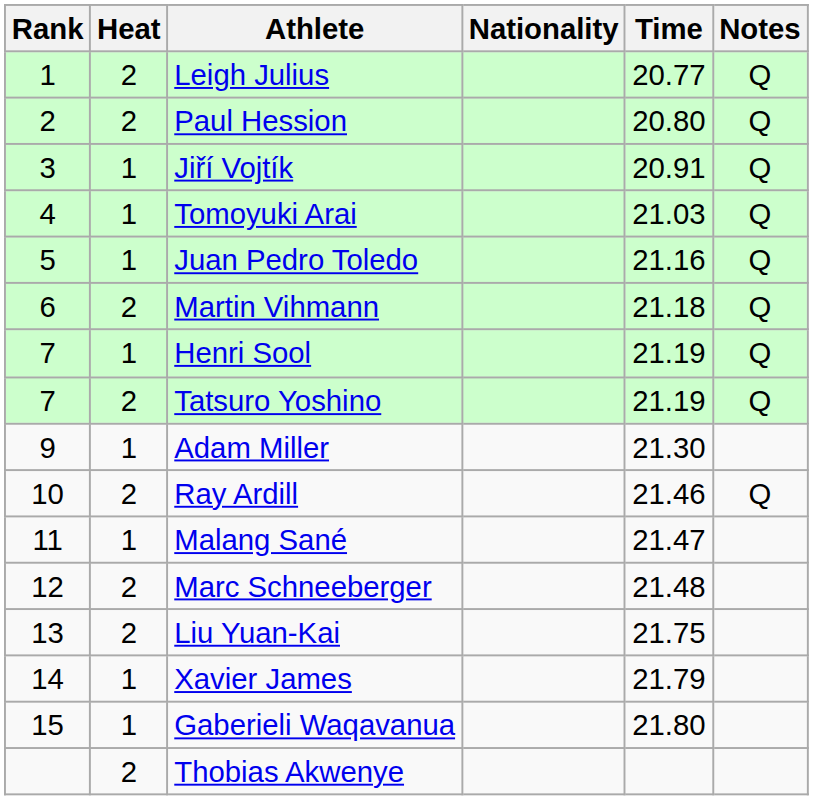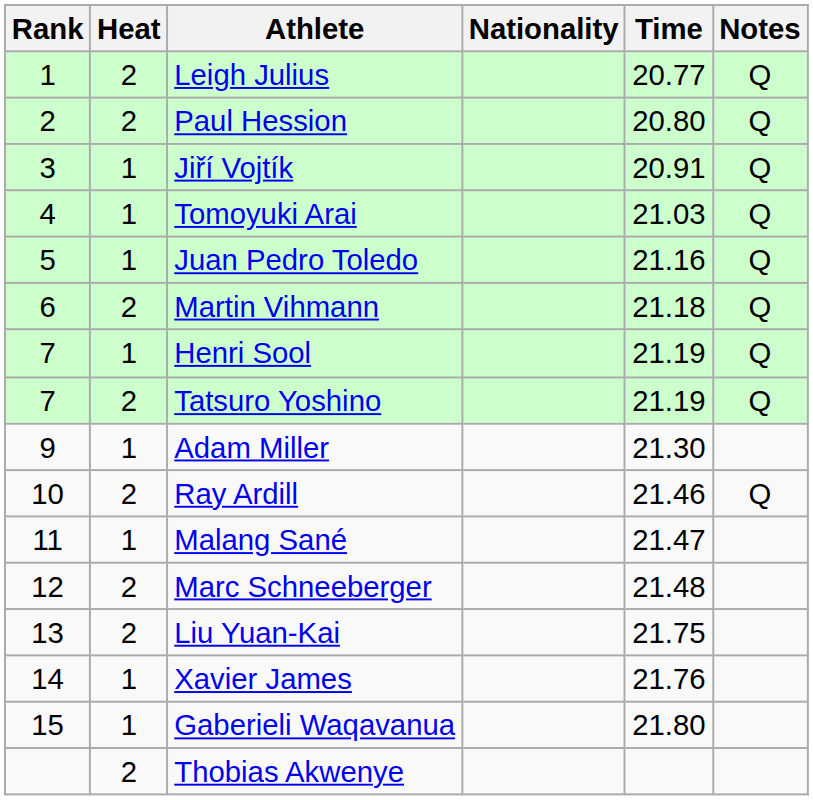Xavier James | Time: 21.79 -> 21.76
